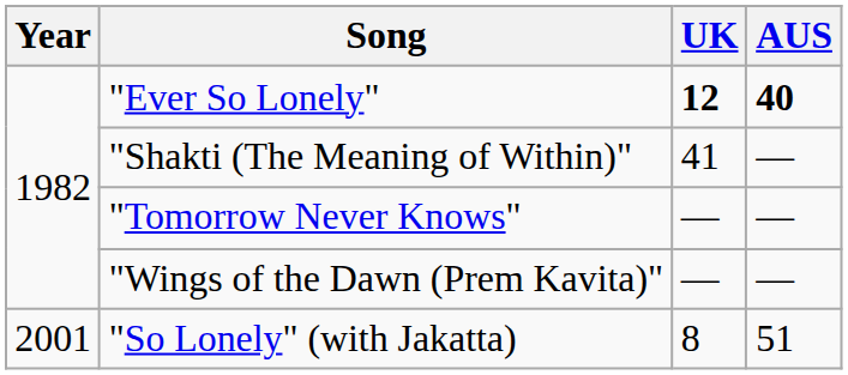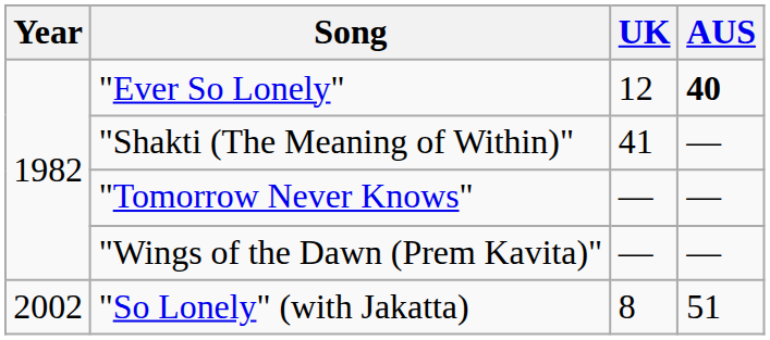"Ever So Lonely" | UK: bold -> normal
"So Lonely" (with Jakatta) | Year: 2001 -> 2002
